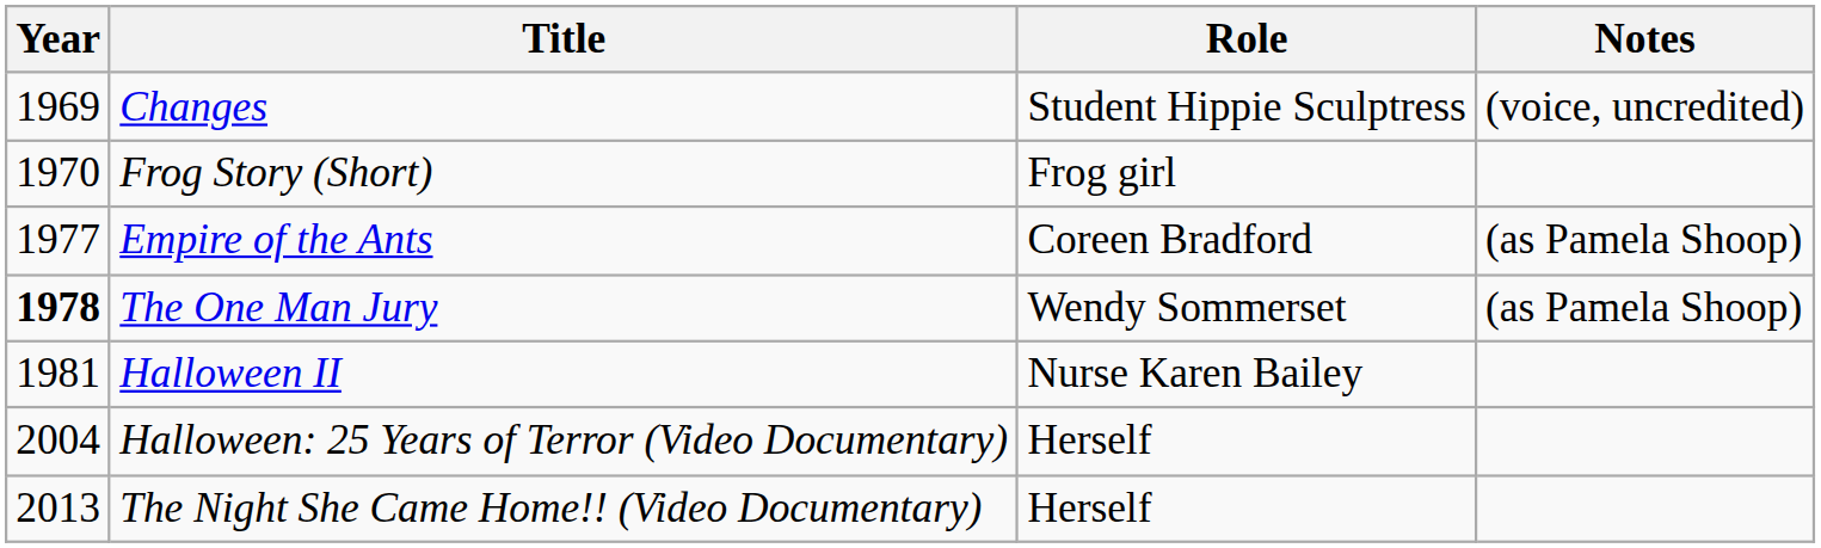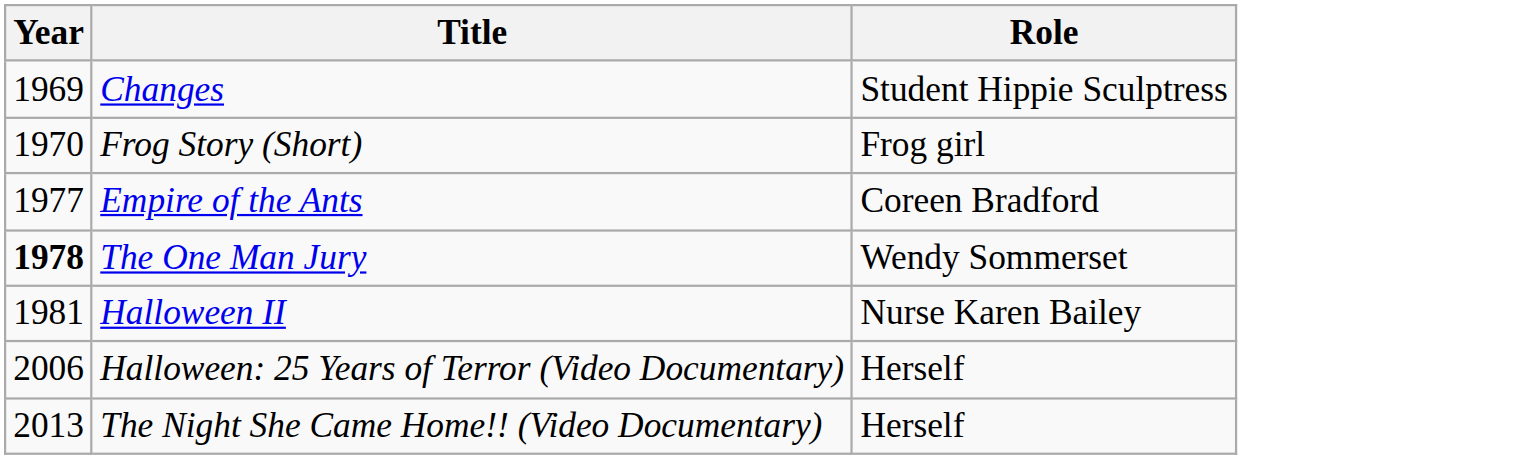- column: Notes | (voice, uncredited) | (as Pamela Shoop) | (as Pamela Shoop)
Halloween: 25 Years of Terror (Video Documentary) | Year: 2004 -> 2006
